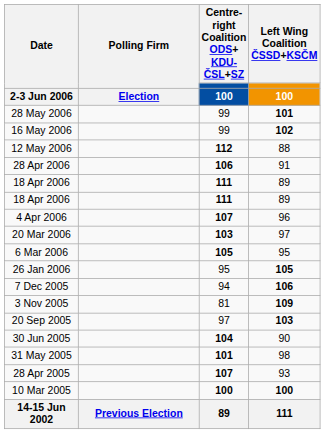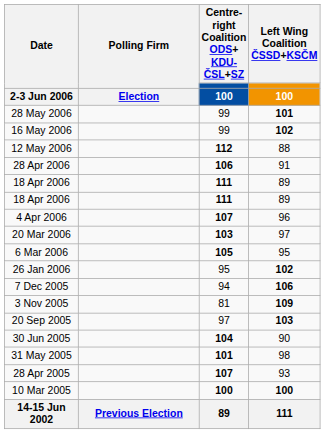26 Jan 2006 | Left Wing Coalition ČSSD+KSČM / 100: 105 -> 102
